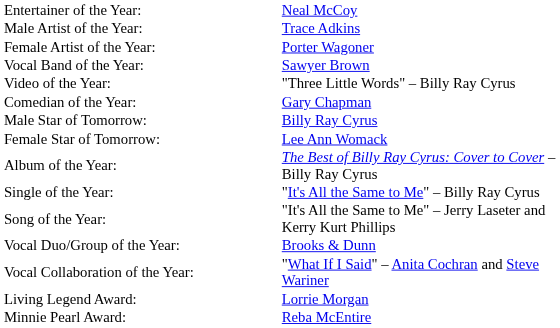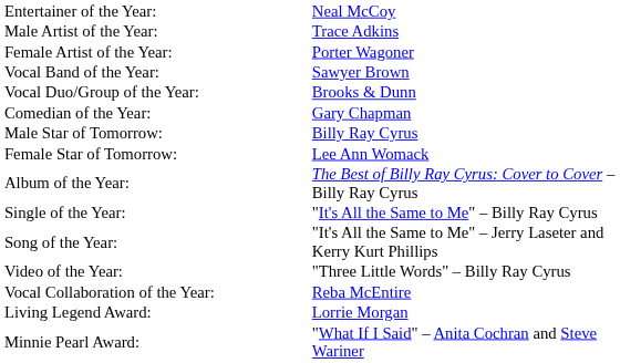rows swapped: Vocal Duo/Group of the Year: <-> Video of the Year:
Vocal Collaboration of the Year: | column 2: "What If I Said" – Anita Cochran and Steve Wariner -> Reba McEntire
Minnie Pearl Award: | column 2: Reba McEntire -> "What If I Said" – Anita Cochran and Steve Wariner
